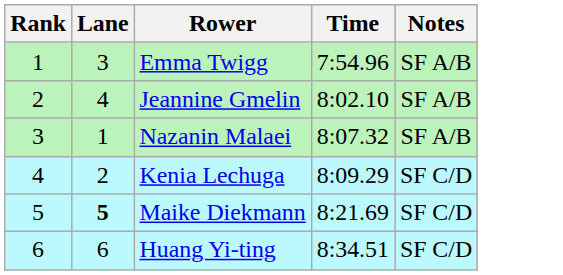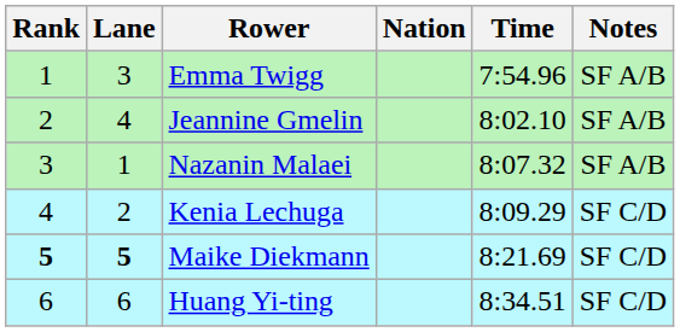+ column: Nation
Maike Diekmann | Rank: normal -> bold
